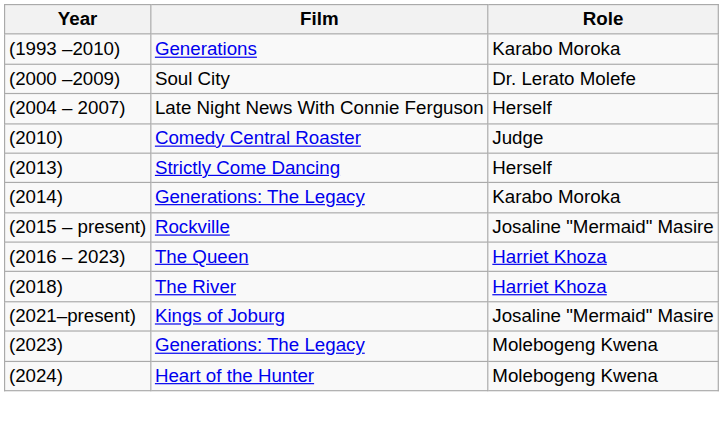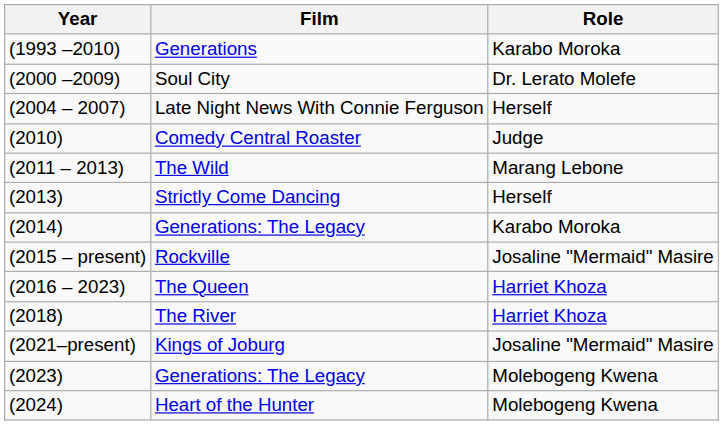+ row: (2011 – 2013) | The Wild | Marang Lebone
